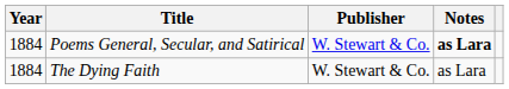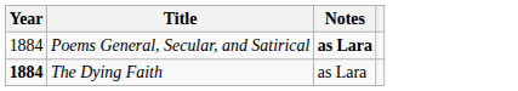- column: Publisher | W. Stewart & Co. | W. Stewart & Co.
The Dying Faith | Year: normal -> bold
